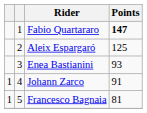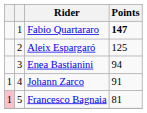Enea Bastianini | Points: 93 -> 94
Francesco Bagnaia | column 1: no background -> pink background
